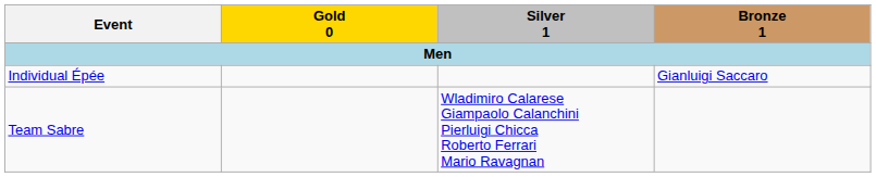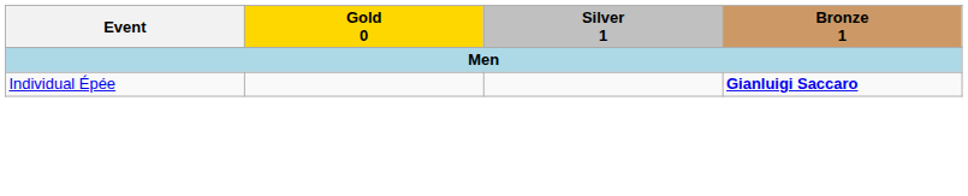Individual Épée | Bronze 1: normal -> bold
- row: Team Sabre | Wladimiro Calarese Giampaolo Calanchini Pierluigi Chicca Roberto Ferrari Mario Ravagnan
